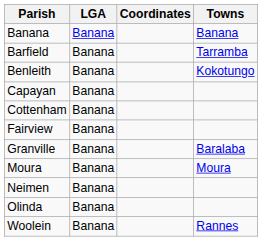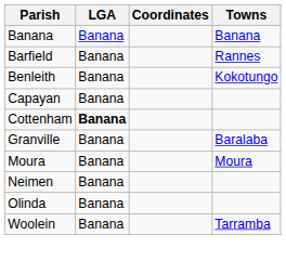Barfield | Towns: Tarramba -> Rannes
Cottenham | LGA: normal -> bold
- row: Fairview | Banana
Woolein | Towns: Rannes -> Tarramba
